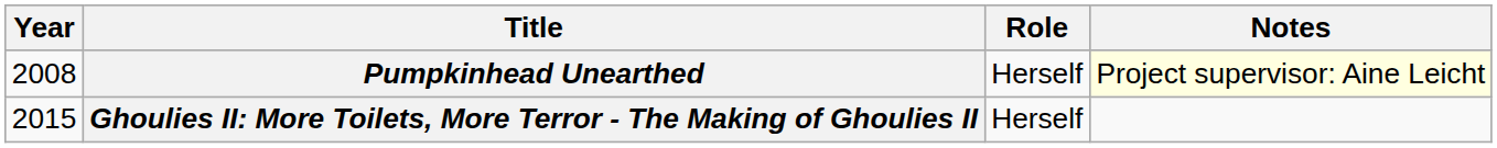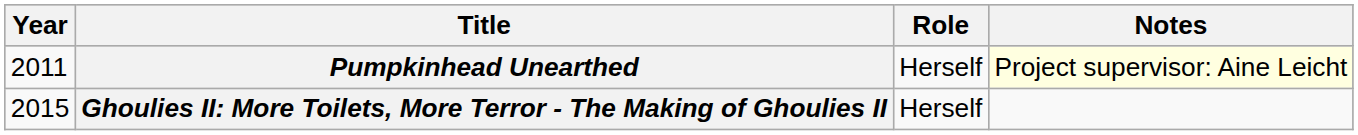Pumpkinhead Unearthed | Year: 2008 -> 2011
